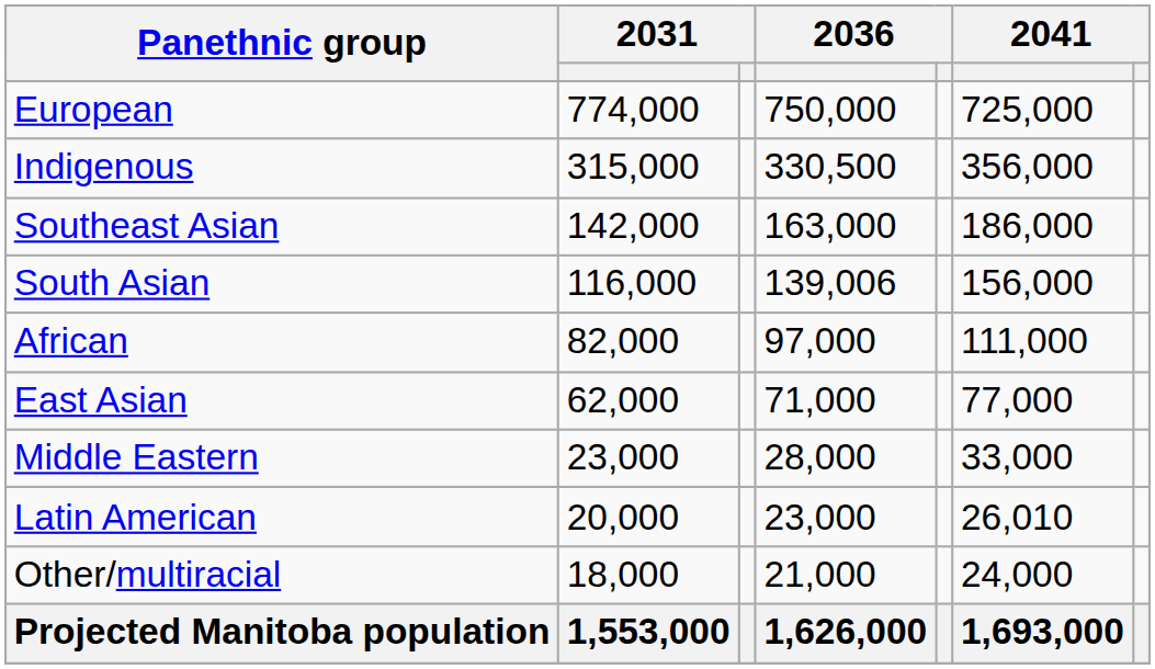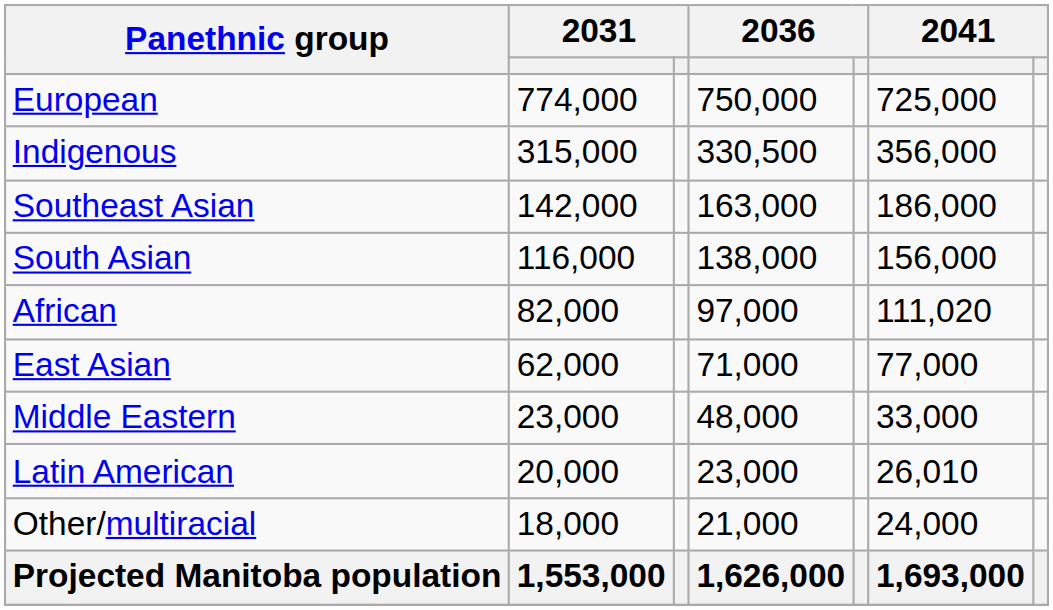South Asian | column 4: 139,006 -> 138,000
African | column 6: 111,000 -> 111,020
Middle Eastern | column 4: 28,000 -> 48,000
